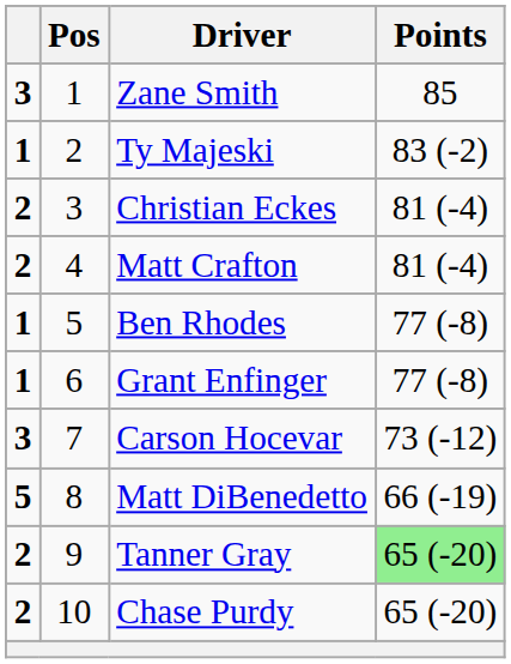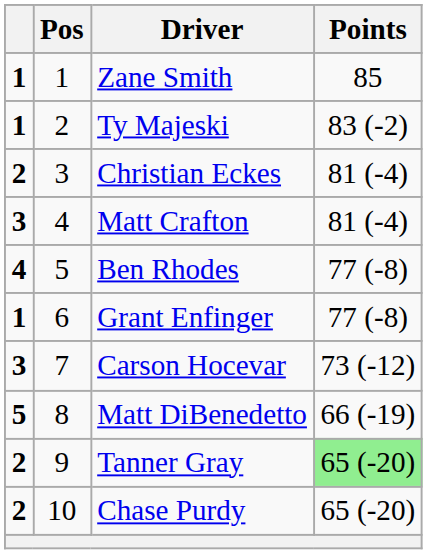Zane Smith | column 1: 3 -> 1
Matt Crafton | column 1: 2 -> 3
Ben Rhodes | column 1: 1 -> 4
